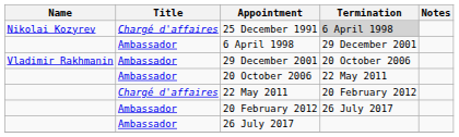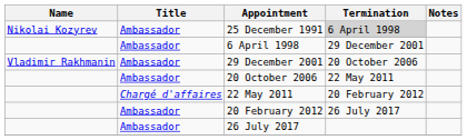25 December 1991 | Title: Chargé d'affaires -> Ambassador
